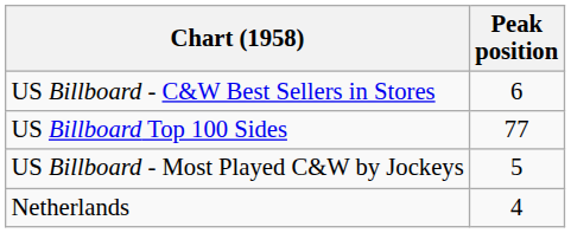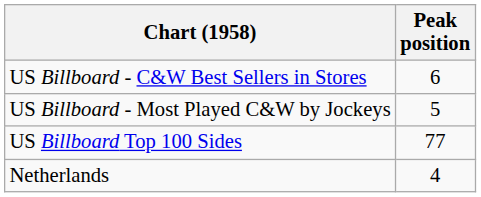rows swapped: US Billboard - Most Played C&W by Jockeys <-> US Billboard Top 100 Sides
